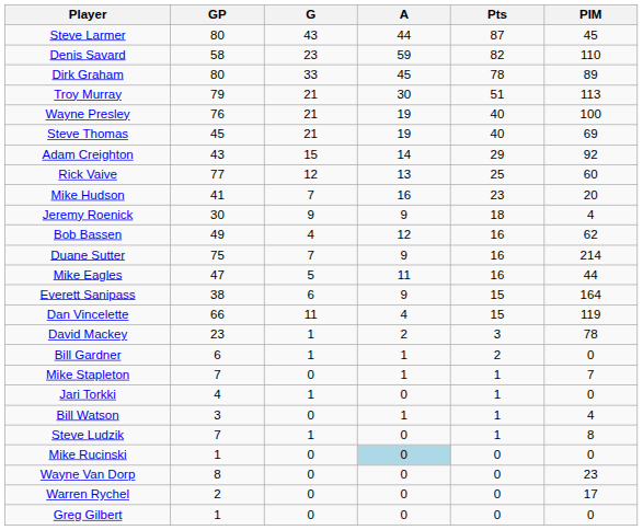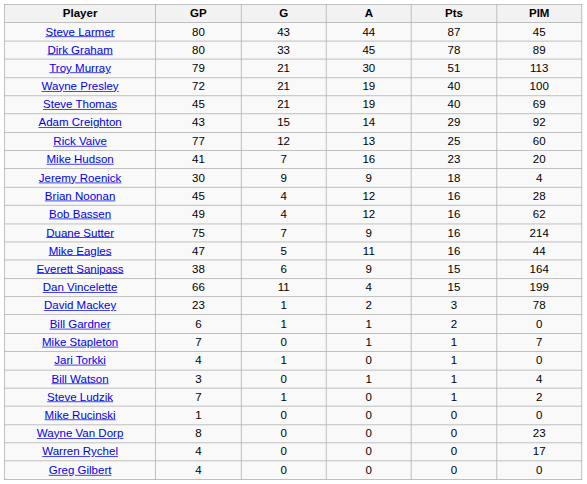- row: Denis Savard | 58 | 23 | 59 | 82 | 110
Wayne Presley | GP: 76 -> 72
+ row: Brian Noonan | 45 | 4 | 12 | 16 | 28
Dan Vincelette | PIM: 119 -> 199
Steve Ludzik | PIM: 8 -> 2
Mike Rucinski | A: lightblue background -> no background
Warren Rychel | GP: 2 -> 4
Greg Gilbert | GP: 1 -> 4
